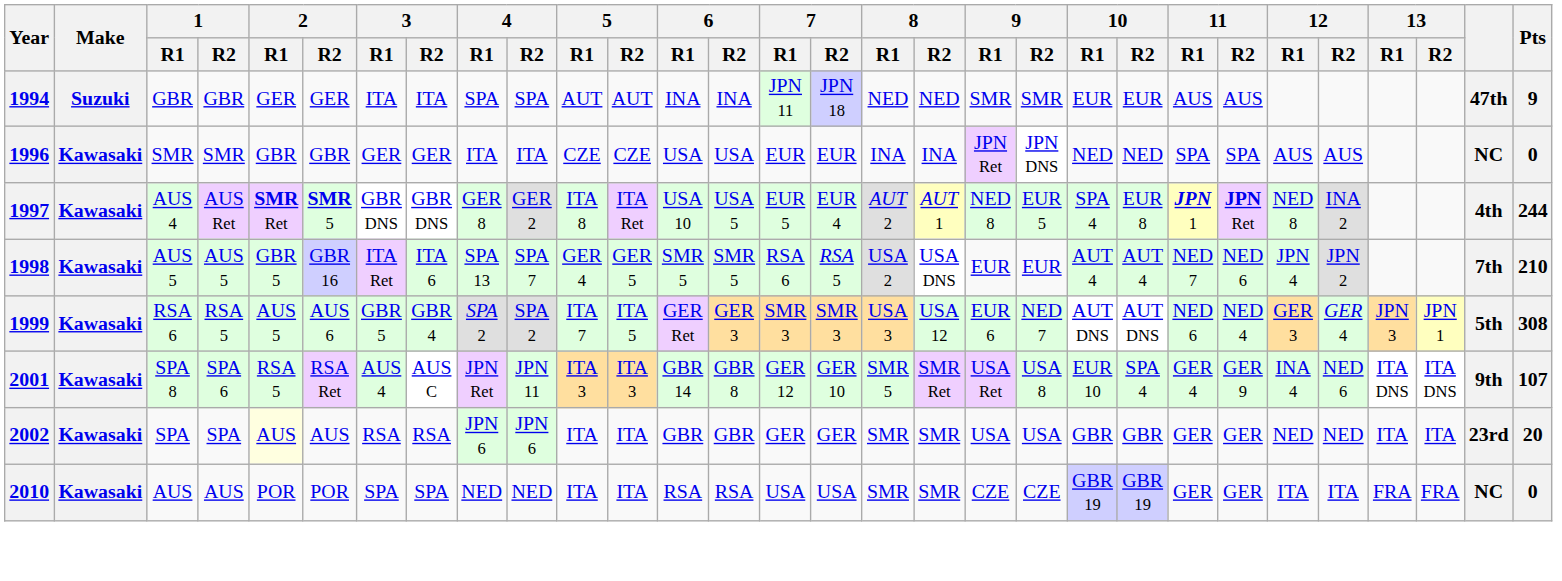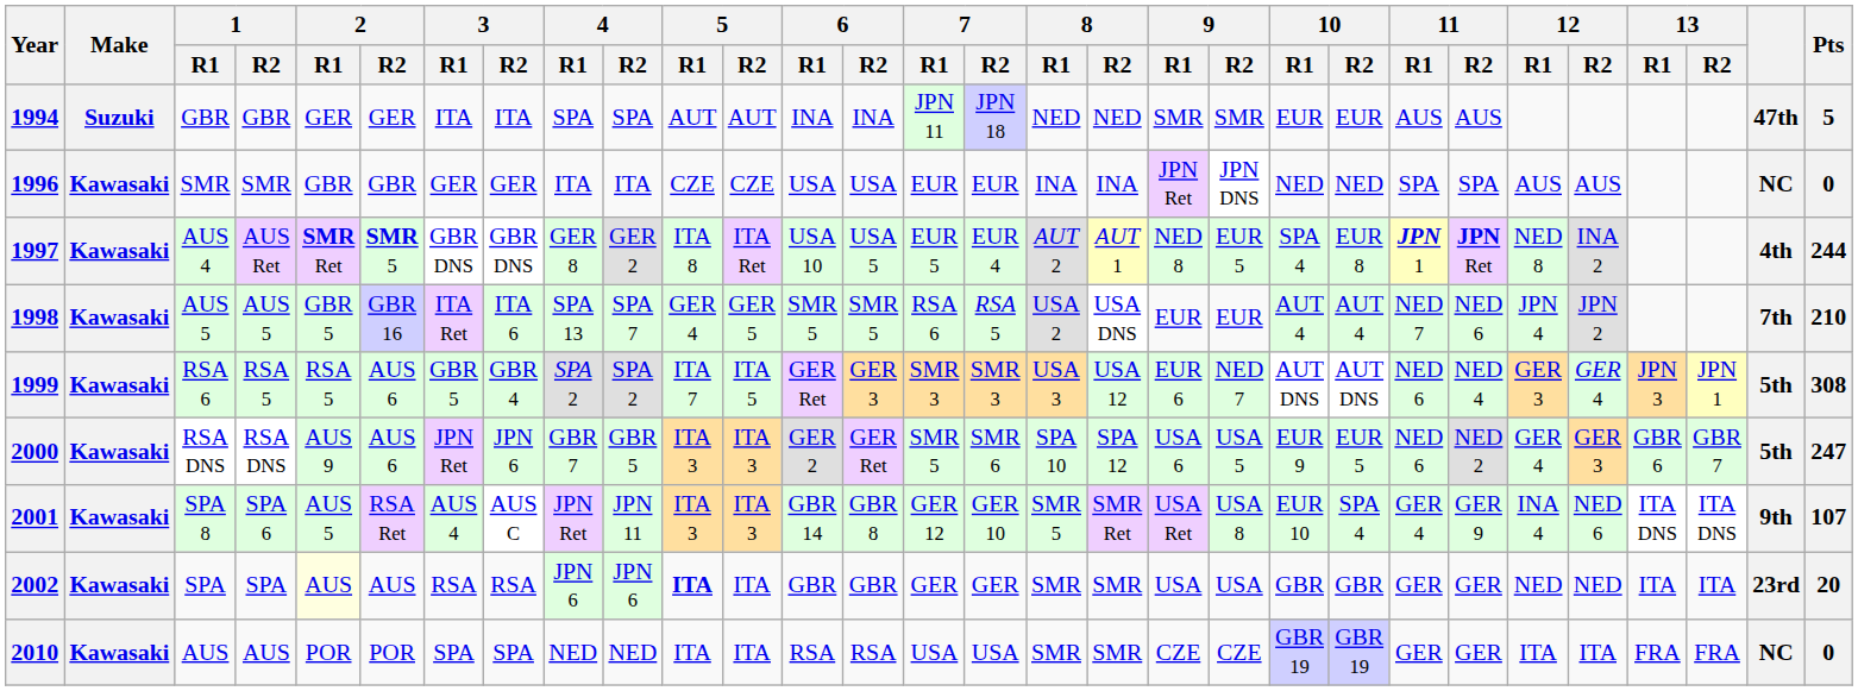1994 | Pts: 9 -> 5
1999 | 2 / R1: AUS 5 -> RSA 5
+ row: 2000 | Kawasaki | RSA DNS | RSA DNS | AUS 9 | AUS 6 | JPN Ret | JPN 6 | GBR 7 | GBR 5 | ITA 3 | ITA 3 | GER 2 | GER Ret | SMR 5 | SMR 6 | SPA 10 | SPA 12 | USA 6 | USA 5 | EUR 9 | EUR 5 | NED 6 | NED 2 | GER 4 | GER 3 | GBR 6 | GBR 7 | 5th | 247
2001 | 2 / R1: RSA 5 -> AUS 5
2002 | 5 / R1: normal -> bold
